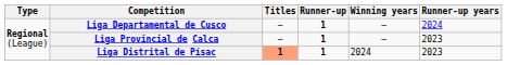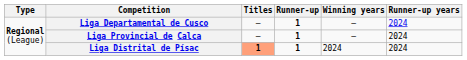Liga Provincial de Calca | Runner-up years: 2023 -> 2024
Liga Distrital de Písac | Runner-up years: 2023 -> 2024
